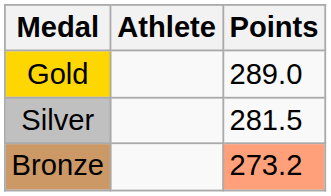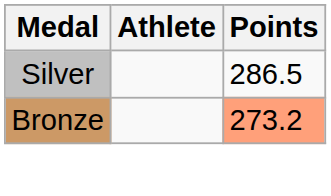- row: Gold | 289.0
Silver | Points: 281.5 -> 286.5
